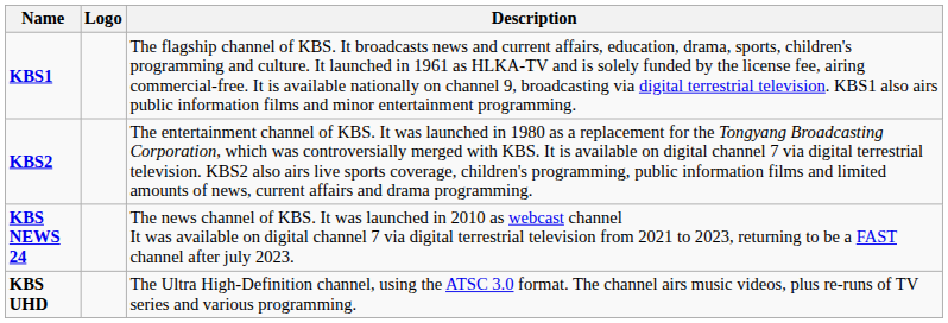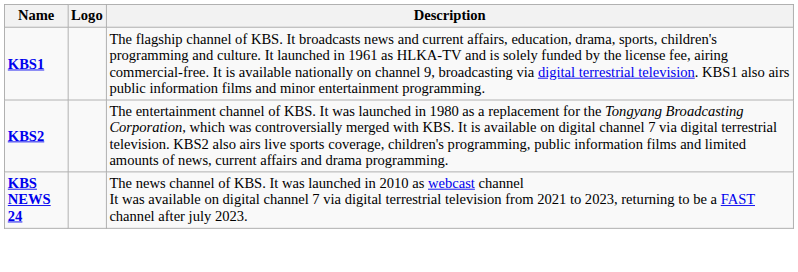- row: KBS UHD | The Ultra High-Definition channel, using the ATSC 3.0 format. The channel airs music videos, plus re-runs of TV series and various programming.
